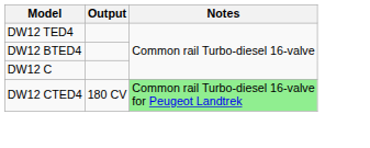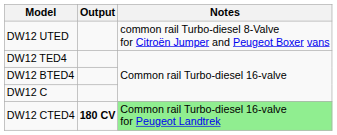+ row: DW12 UTED | common rail Turbo-diesel 8-Valve for Citroën Jumper and Peugeot Boxer vans
DW12 CTED4 | Output: normal -> bold
